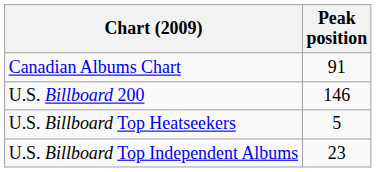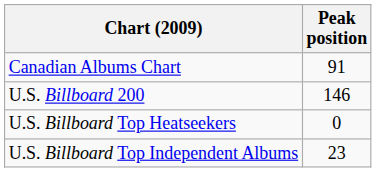U.S. Billboard Top Heatseekers | Peak position: 5 -> 0
